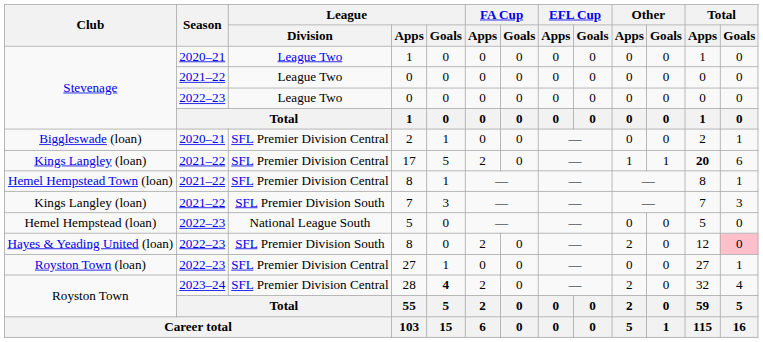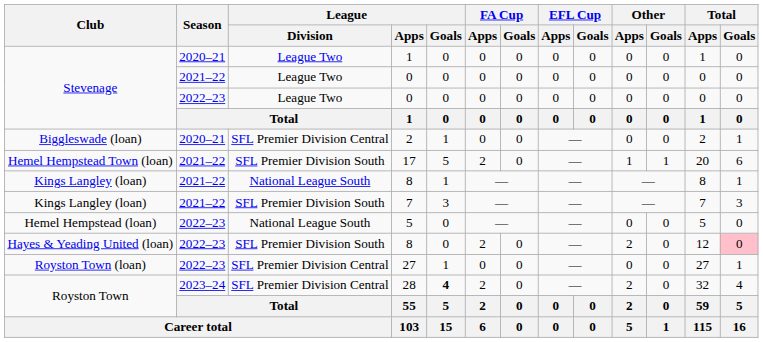17 | Club: Kings Langley (loan) -> Hemel Hempstead Town (loan)
17 | League / Division: SFL Premier Division Central -> SFL Premier Division South
17 | Total / Apps: bold -> normal
2021–22 / 8 | Club: Hemel Hempstead Town (loan) -> Kings Langley (loan)
2021–22 / 8 | League / Division: SFL Premier Division Central -> National League South
